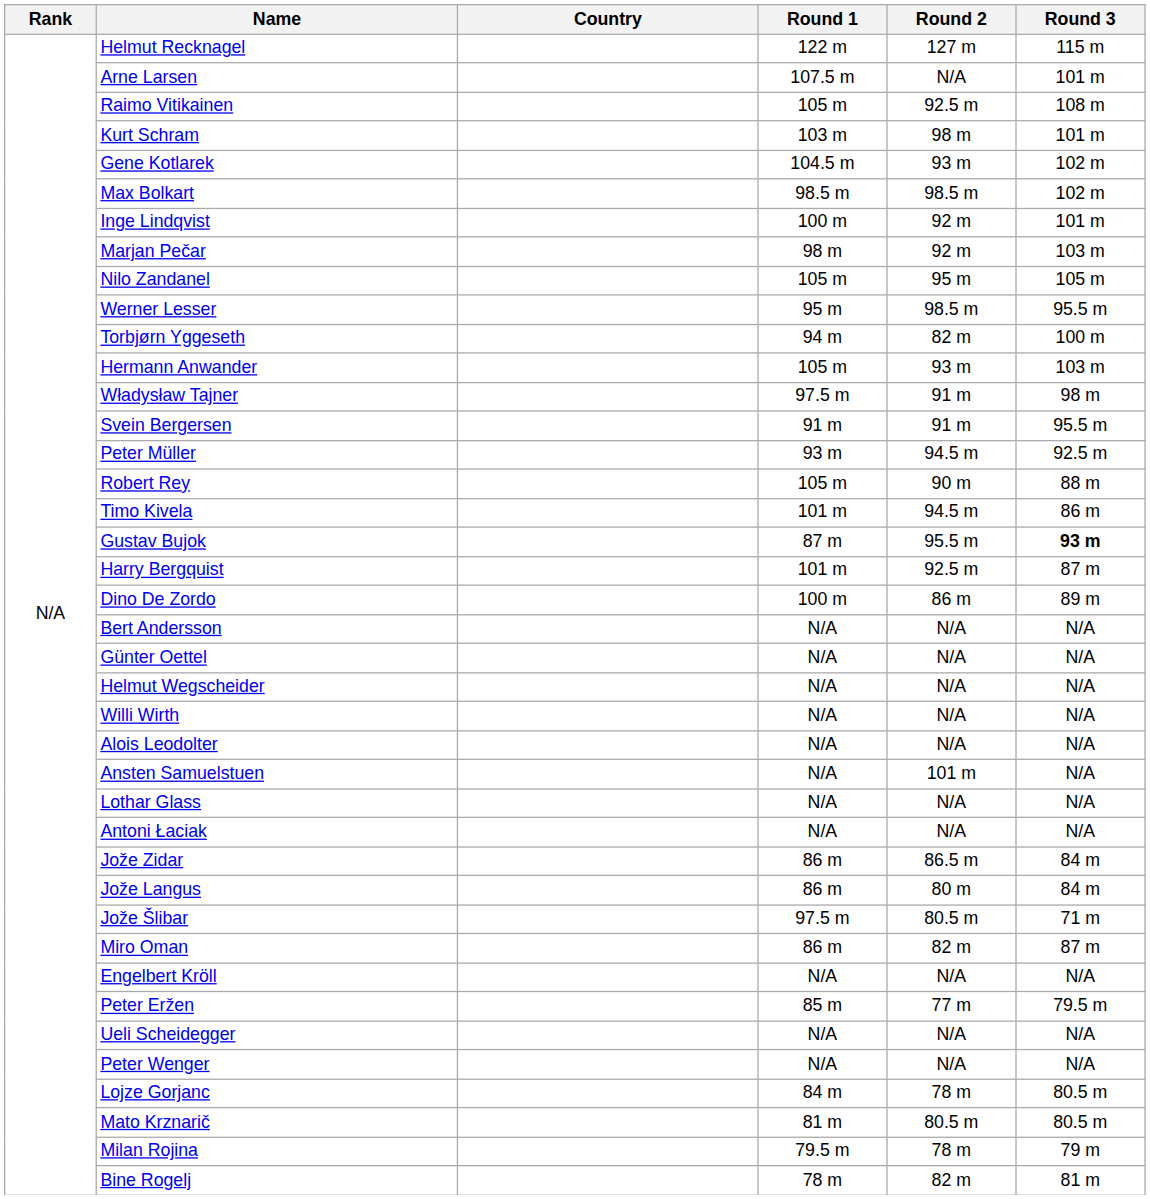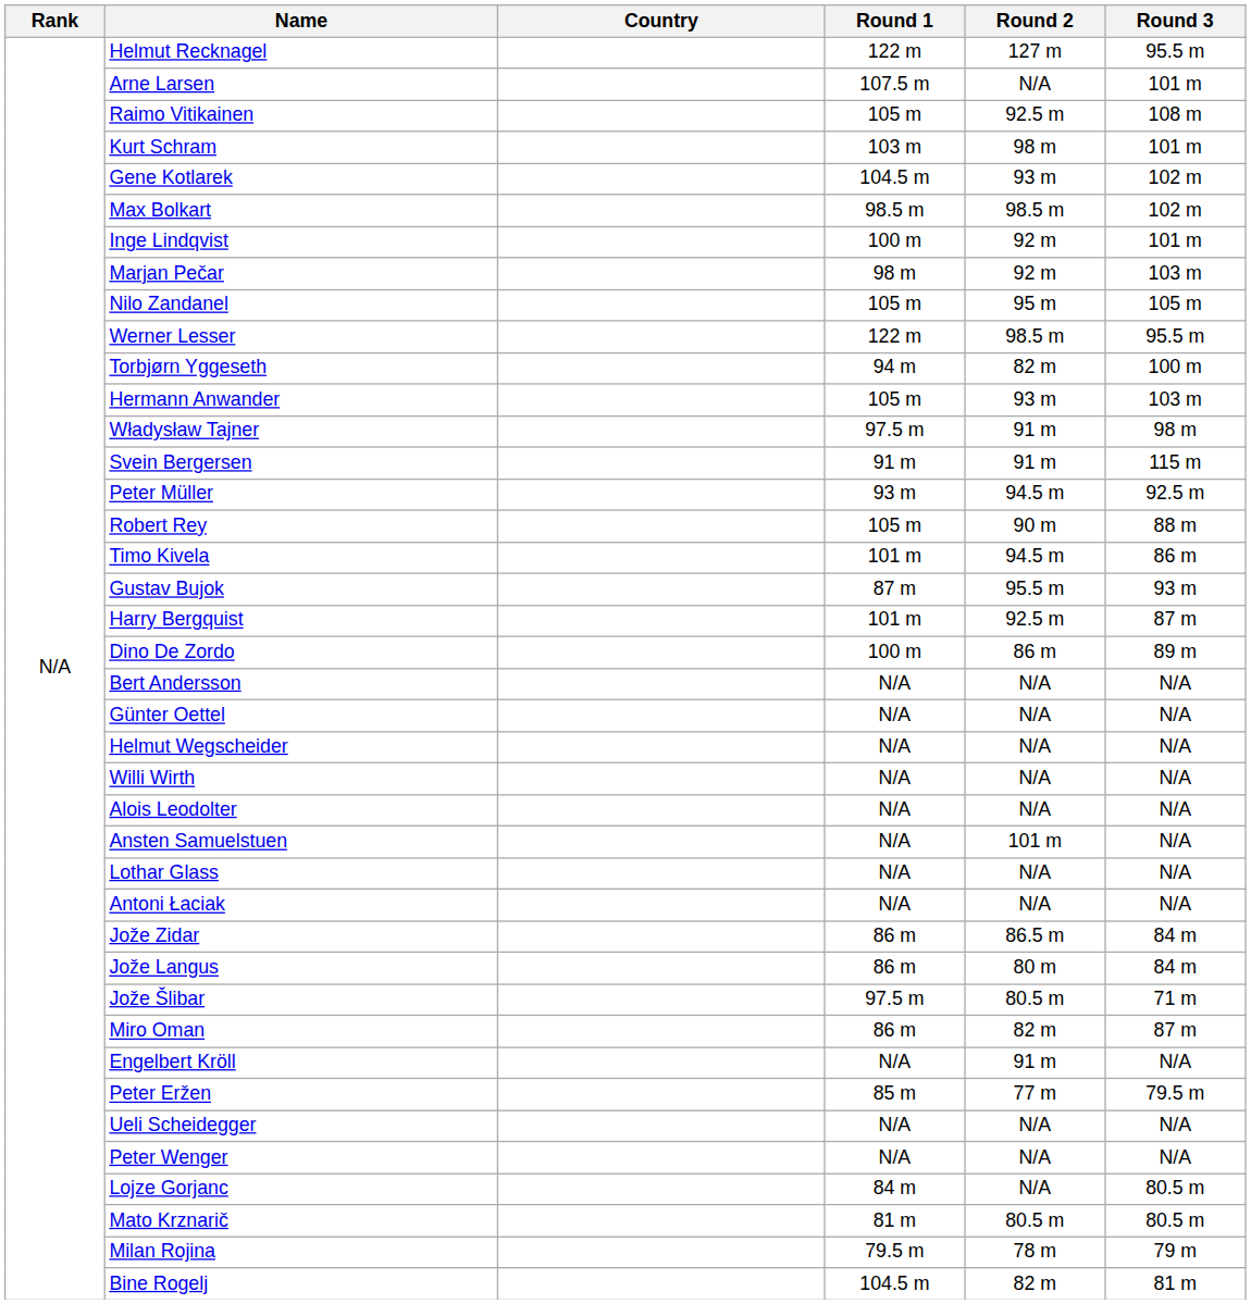Helmut Recknagel | Round 3: 115 m -> 95.5 m
Werner Lesser | Round 1: 95 m -> 122 m
Svein Bergersen | Round 3: 95.5 m -> 115 m
Gustav Bujok | Round 3: bold -> normal
Engelbert Kröll | Round 2: N/A -> 91 m
Lojze Gorjanc | Round 2: 78 m -> N/A
Bine Rogelj | Round 1: 78 m -> 104.5 m
